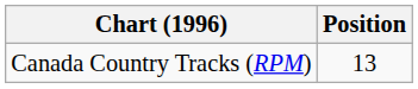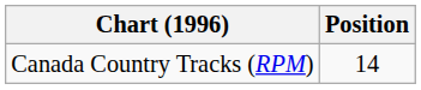Canada Country Tracks (RPM) | Position: 13 -> 14
